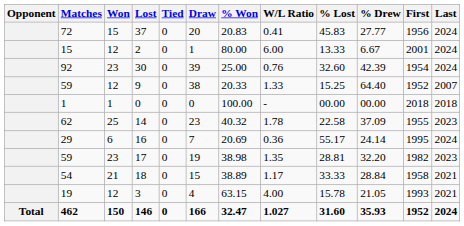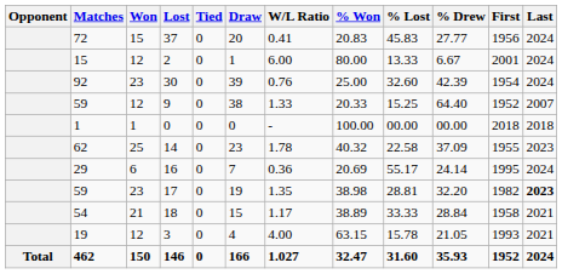columns swapped: W/L Ratio <-> % Won
17 | Last: normal -> bold
